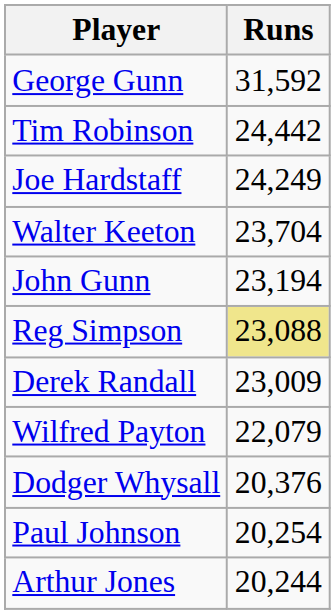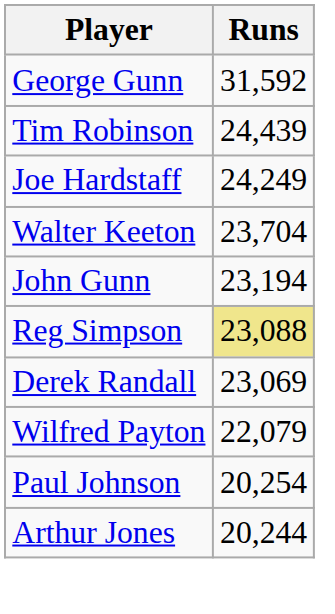Tim Robinson | Runs: 24,442 -> 24,439
Derek Randall | Runs: 23,009 -> 23,069
- row: Dodger Whysall | 20,376
